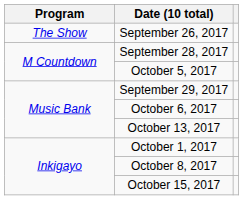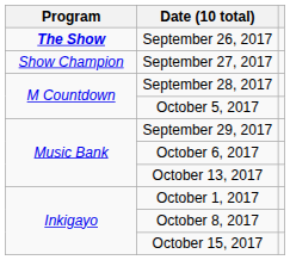September 26, 2017 | Program: normal -> bold
+ row: Show Champion | September 27, 2017
